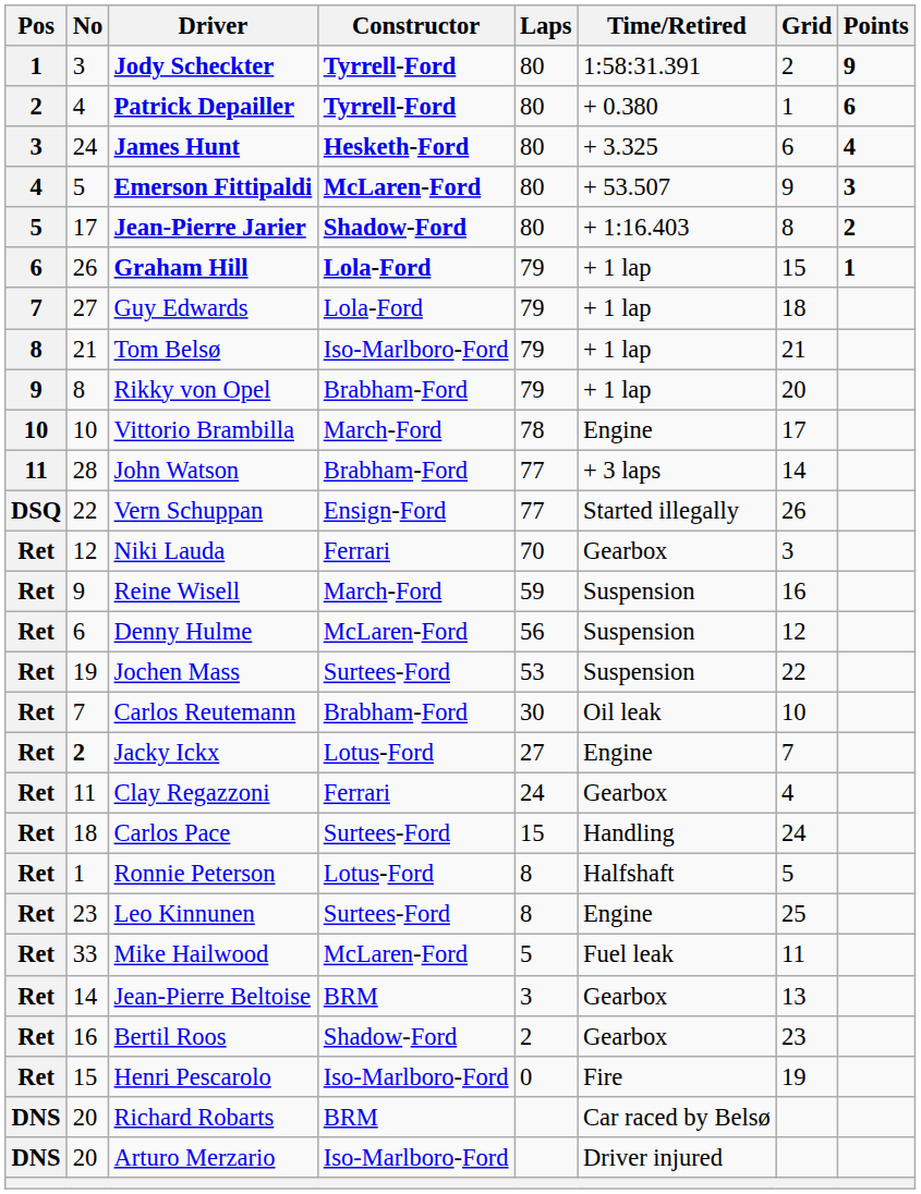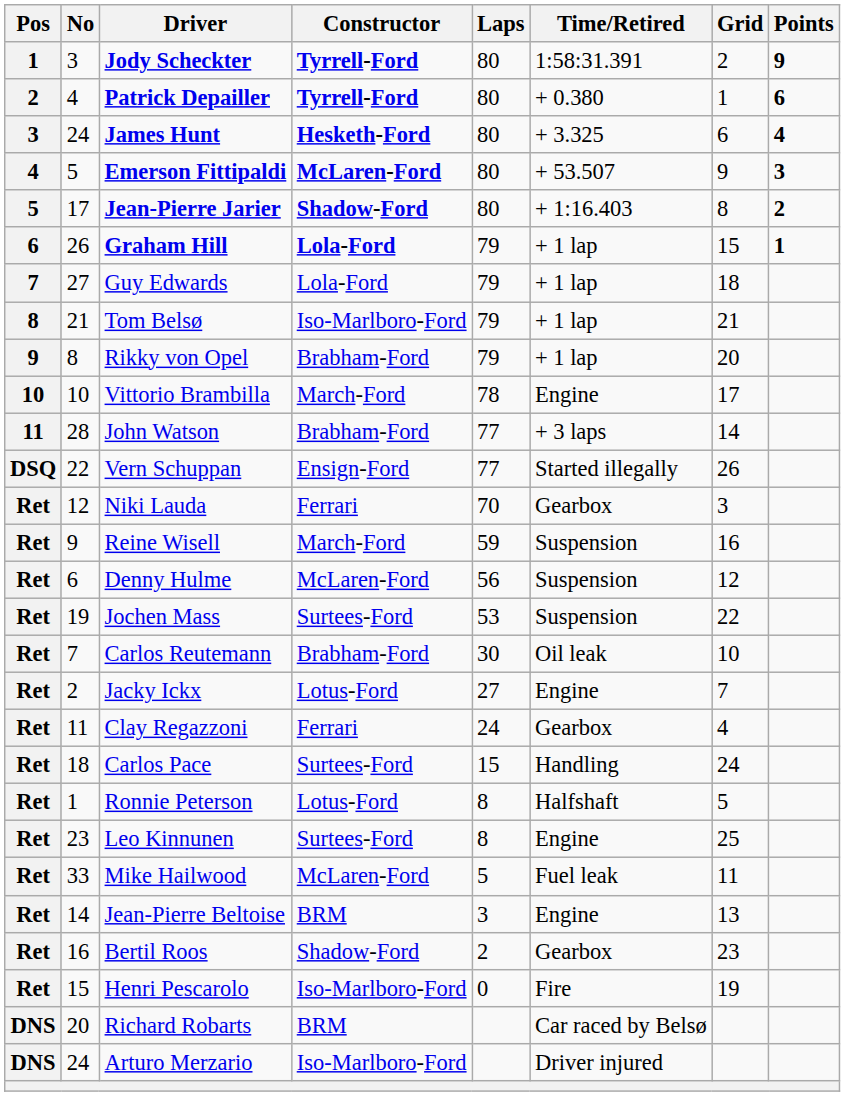Jacky Ickx | No: bold -> normal
Jean-Pierre Beltoise | Time/Retired: Gearbox -> Engine
Arturo Merzario | No: 20 -> 24
